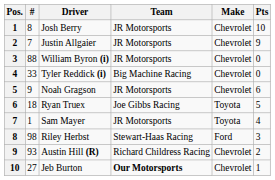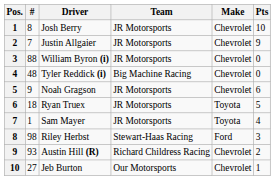Tyler Reddick (i) | #: 33 -> 48
Ryan Truex | Team: Joe Gibbs Racing -> JR Motorsports
Jeb Burton | Team: bold -> normal
